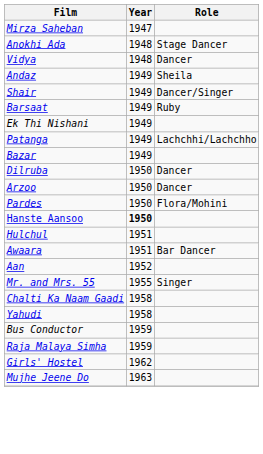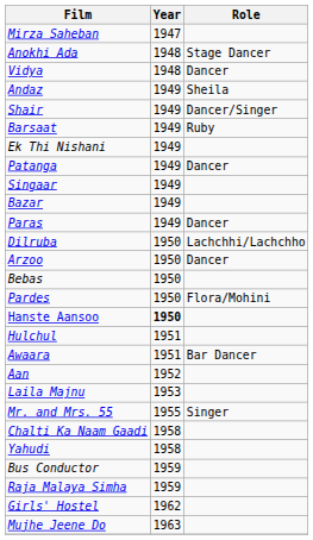Patanga | Role: Lachchhi/Lachchho -> Dancer
+ row: Singaar | 1949
+ row: Paras | 1949 | Dancer
Dilruba | Role: Dancer -> Lachchhi/Lachchho
+ row: Bebas | 1950
+ row: Laila Majnu | 1953
